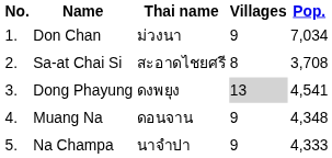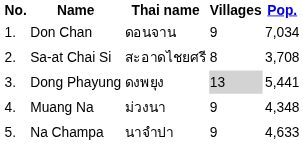Don Chan | Thai name: ม่วงนา -> ดอนจาน
Dong Phayung | Pop.: 4,541 -> 5,441
Muang Na | Thai name: ดอนจาน -> ม่วงนา
Na Champa | Pop.: 4,333 -> 4,633
